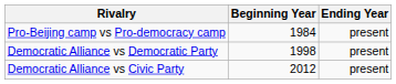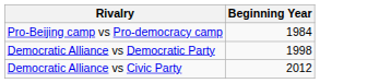- column: Ending Year | present | present | present
